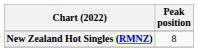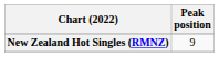New Zealand Hot Singles (RMNZ) | Peak position: 8 -> 9
